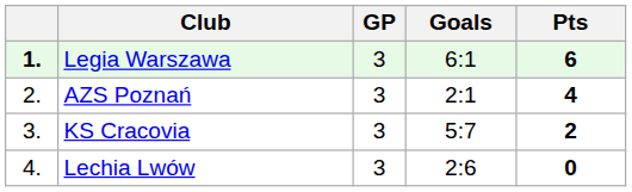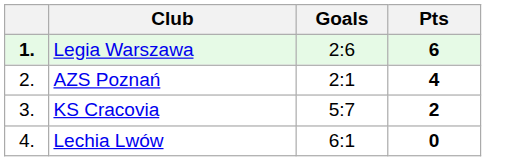- column: GP | 3 | 3 | 3 | 3
Legia Warszawa | Goals: 6:1 -> 2:6
Lechia Lwów | Goals: 2:6 -> 6:1
